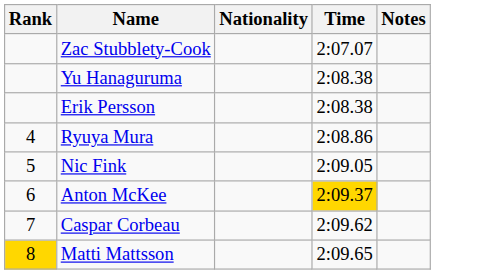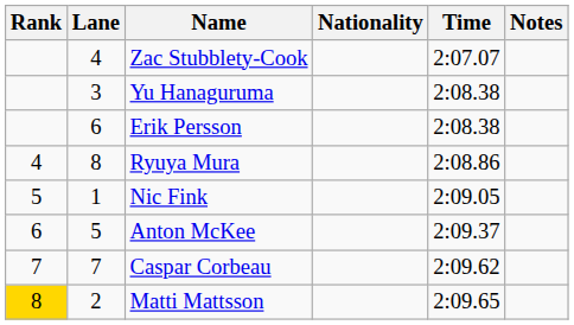+ column: Lane | 4 | 3 | 6 | 8 | 1 | 5 | 7 | 2
Anton McKee | Time: gold background -> no background
